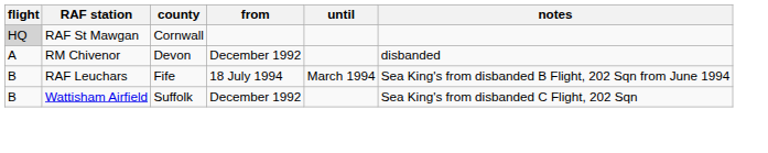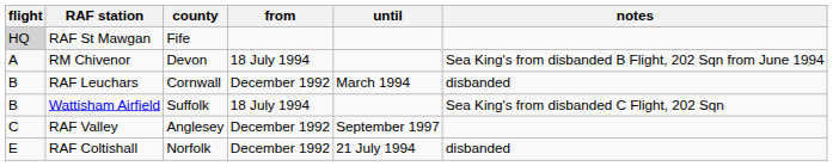RAF St Mawgan | county: Cornwall -> Fife
RM Chivenor | from: December 1992 -> 18 July 1994
RM Chivenor | notes: disbanded -> Sea King's from disbanded B Flight, 202 Sqn from June 1994
RAF Leuchars | county: Fife -> Cornwall
RAF Leuchars | from: 18 July 1994 -> December 1992
RAF Leuchars | notes: Sea King's from disbanded B Flight, 202 Sqn from June 1994 -> disbanded
Wattisham Airfield | from: December 1992 -> 18 July 1994
+ row: C | RAF Valley | Anglesey | December 1992 | September 1997
+ row: E | RAF Coltishall | Norfolk | December 1992 | 21 July 1994 | disbanded
